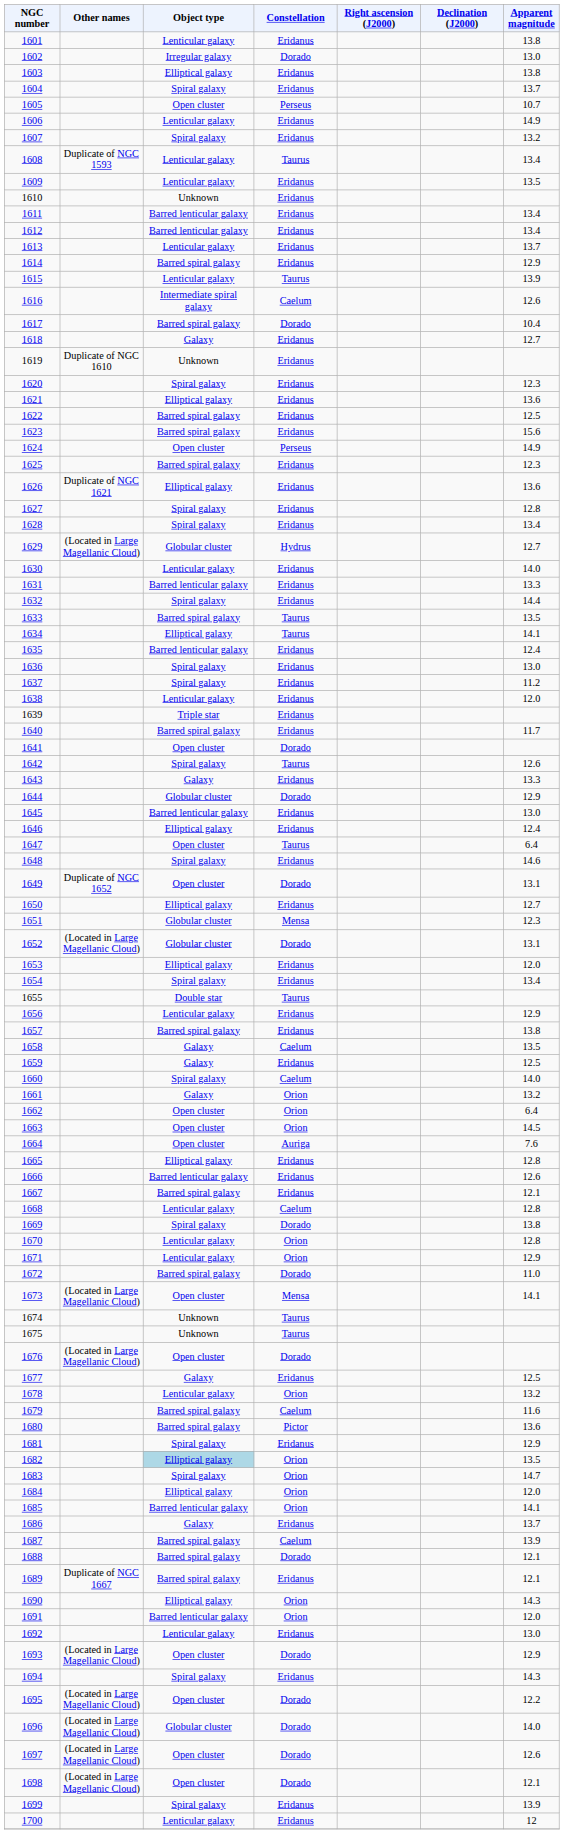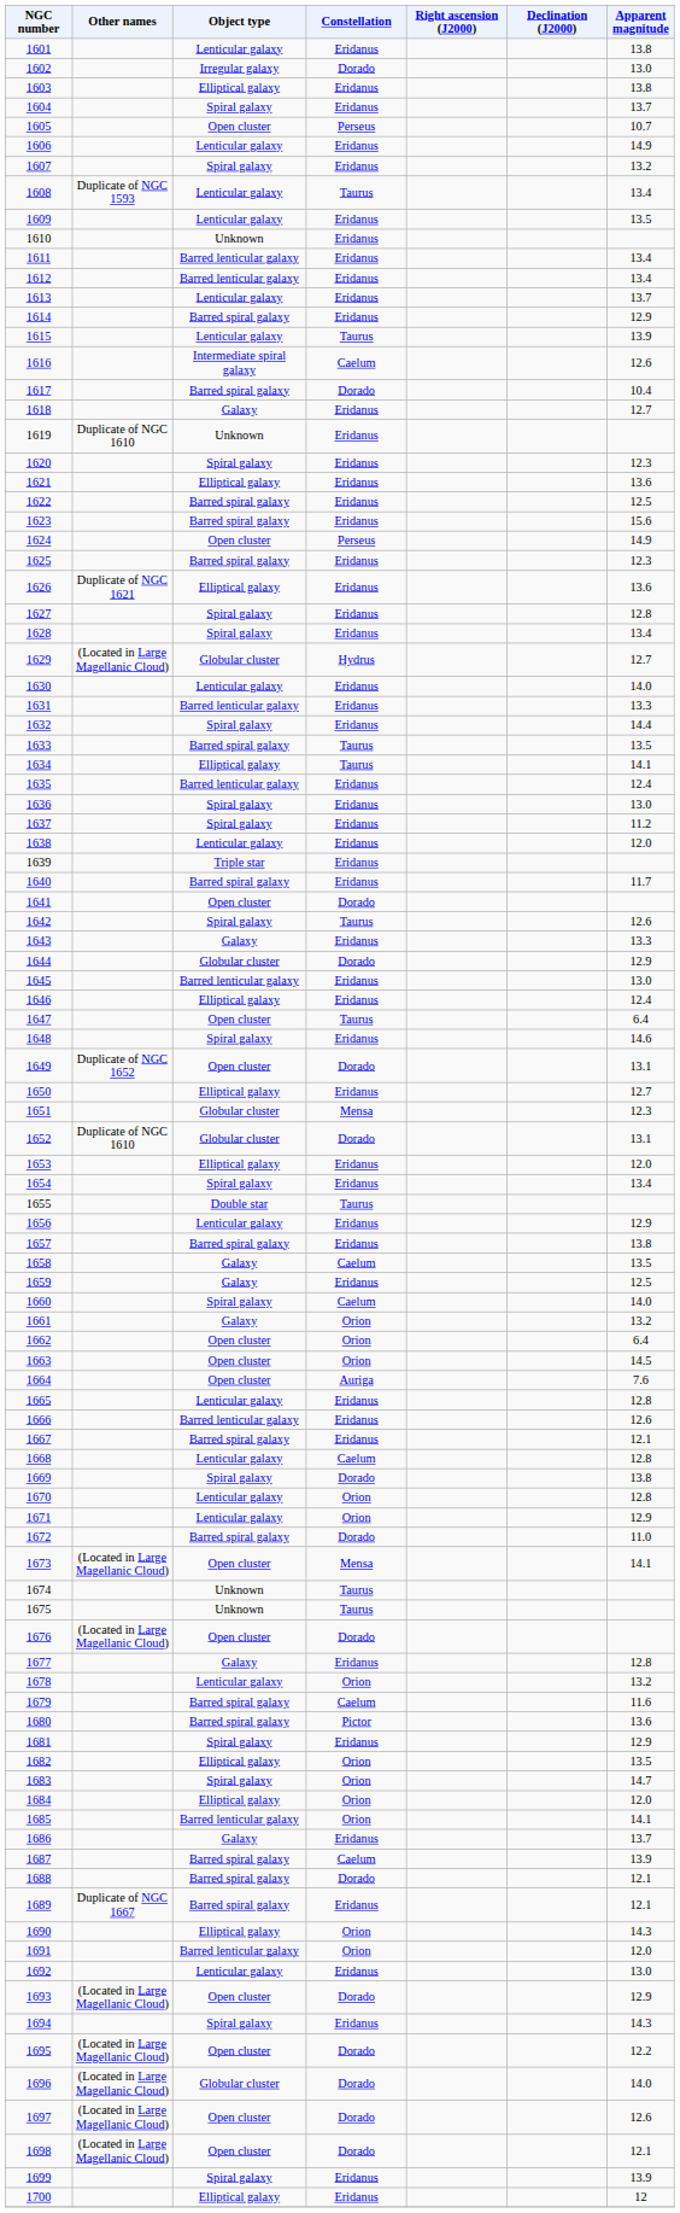1652 | Other names: (Located in Large Magellanic Cloud) -> Duplicate of NGC 1610
1665 | Object type: Elliptical galaxy -> Lenticular galaxy
1677 | Apparent magnitude: 12.5 -> 12.8
1682 | Object type: lightblue background -> no background
1700 | Object type: Lenticular galaxy -> Elliptical galaxy
